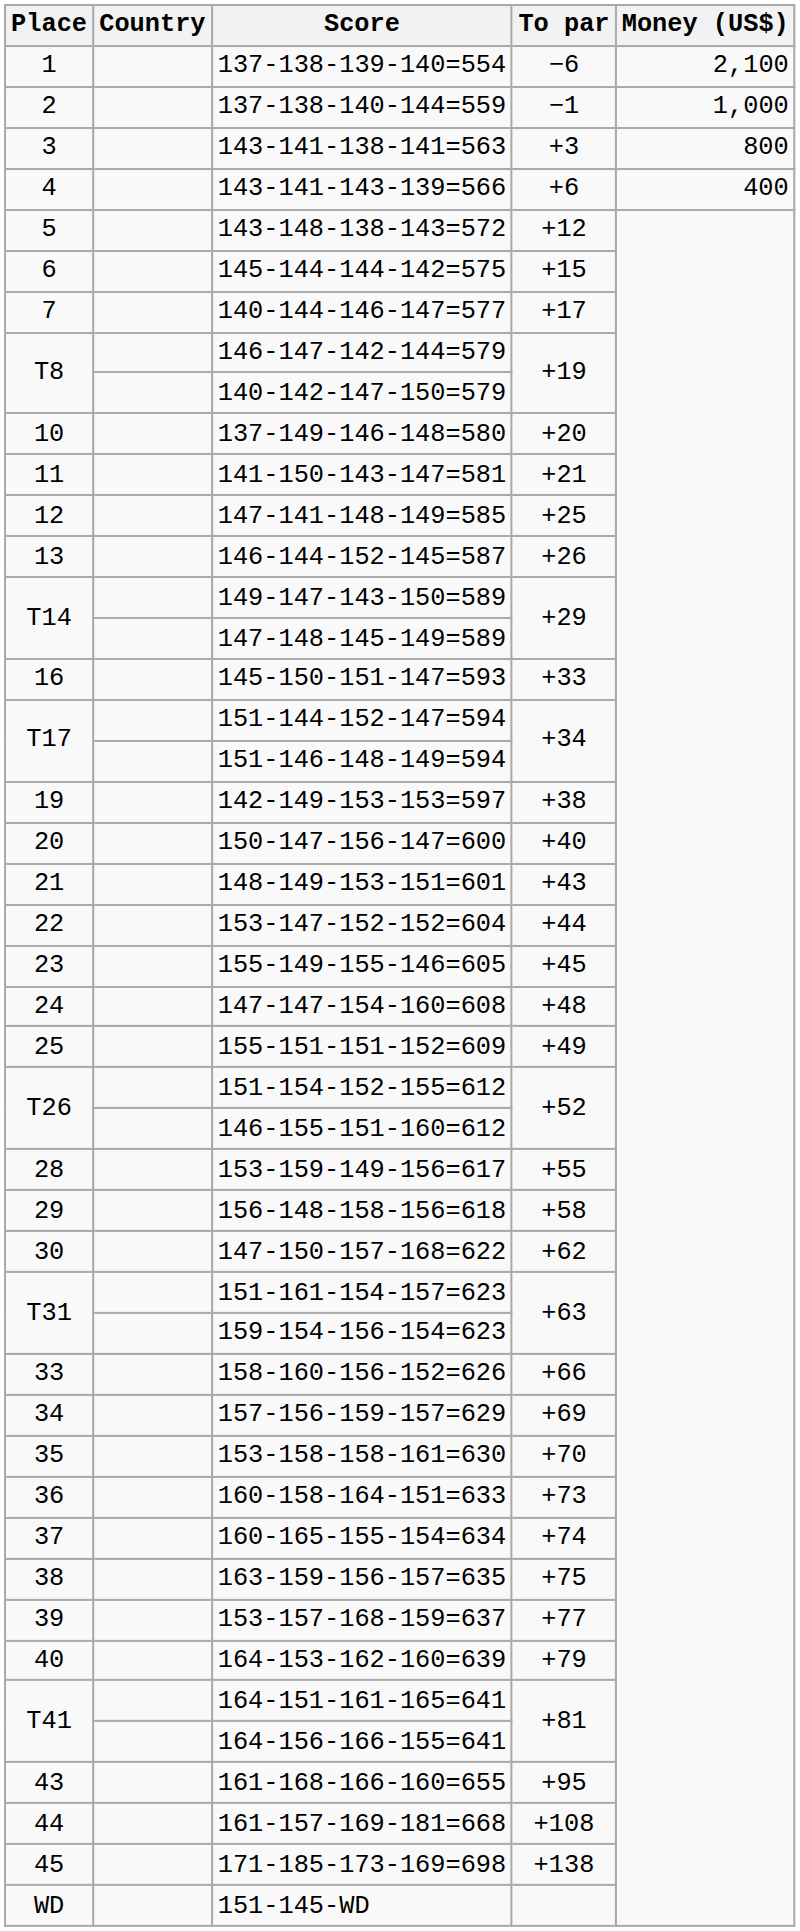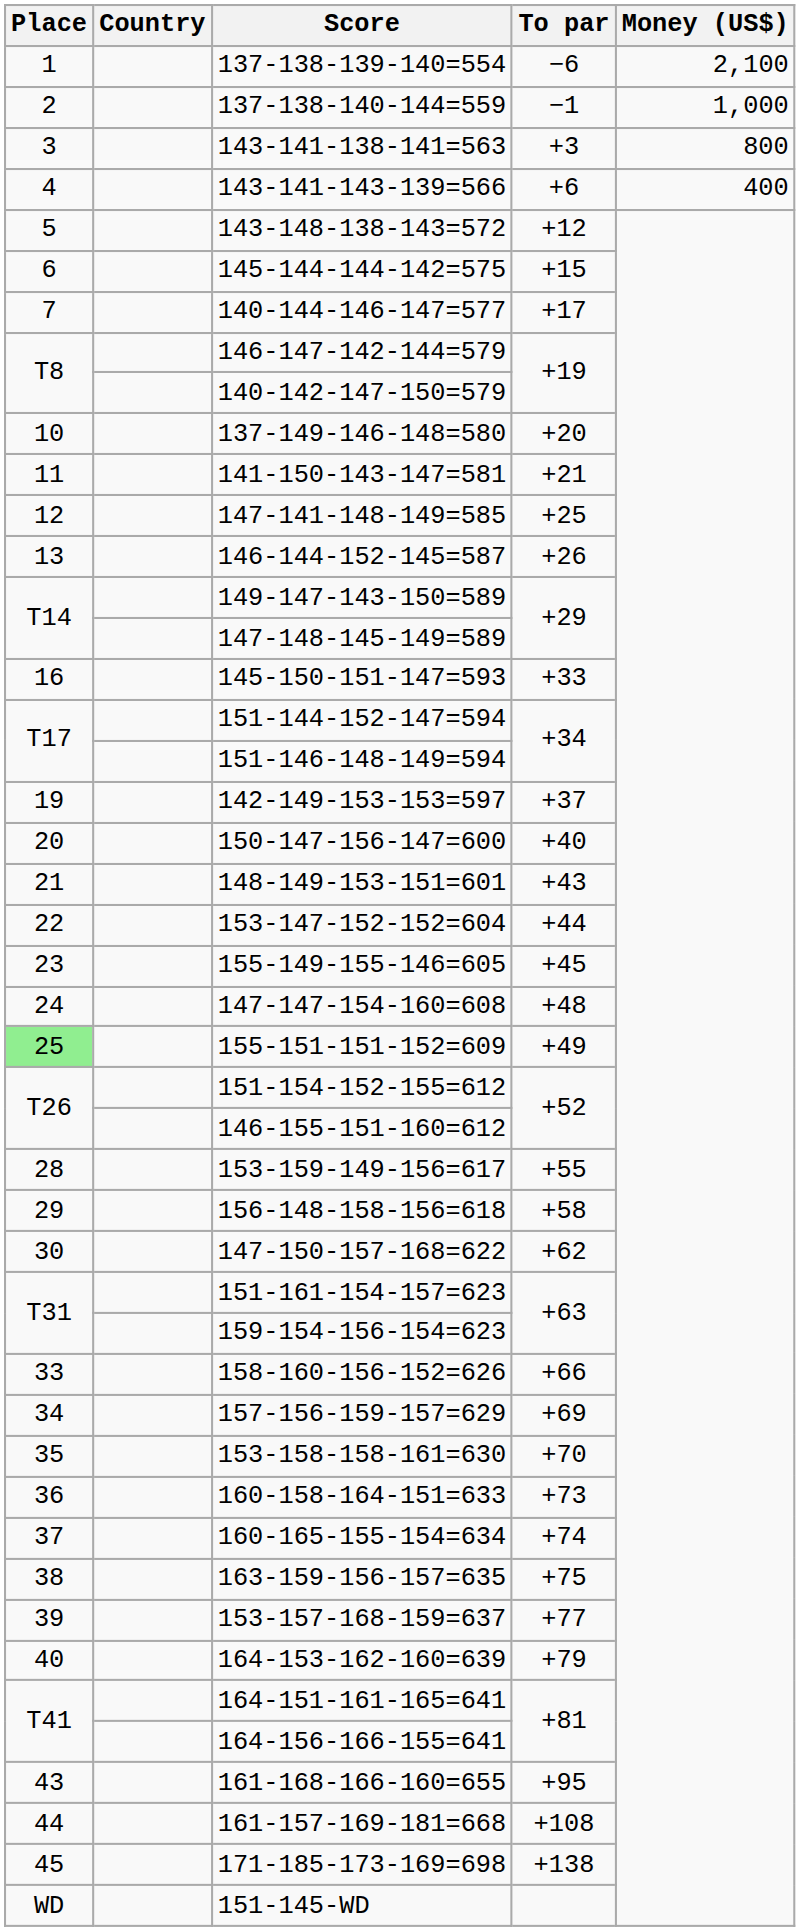142-149-153-153=597 | To par: +38 -> +37
155-151-151-152=609 | Place: no background -> lightgreen background
